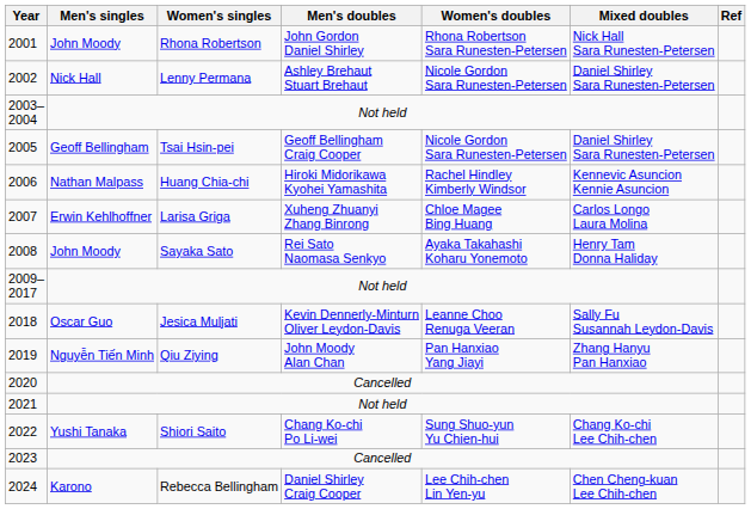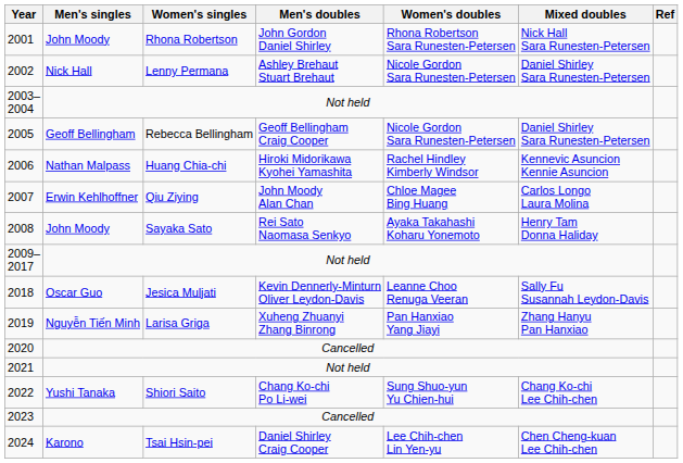2005 | Women's singles: Tsai Hsin-pei -> Rebecca Bellingham
2007 | Women's singles: Larisa Griga -> Qiu Ziying
2007 | Men's doubles: Xuheng Zhuanyi Zhang Binrong -> John Moody Alan Chan
2019 | Women's singles: Qiu Ziying -> Larisa Griga
2019 | Men's doubles: John Moody Alan Chan -> Xuheng Zhuanyi Zhang Binrong
2024 | Women's singles: Rebecca Bellingham -> Tsai Hsin-pei
